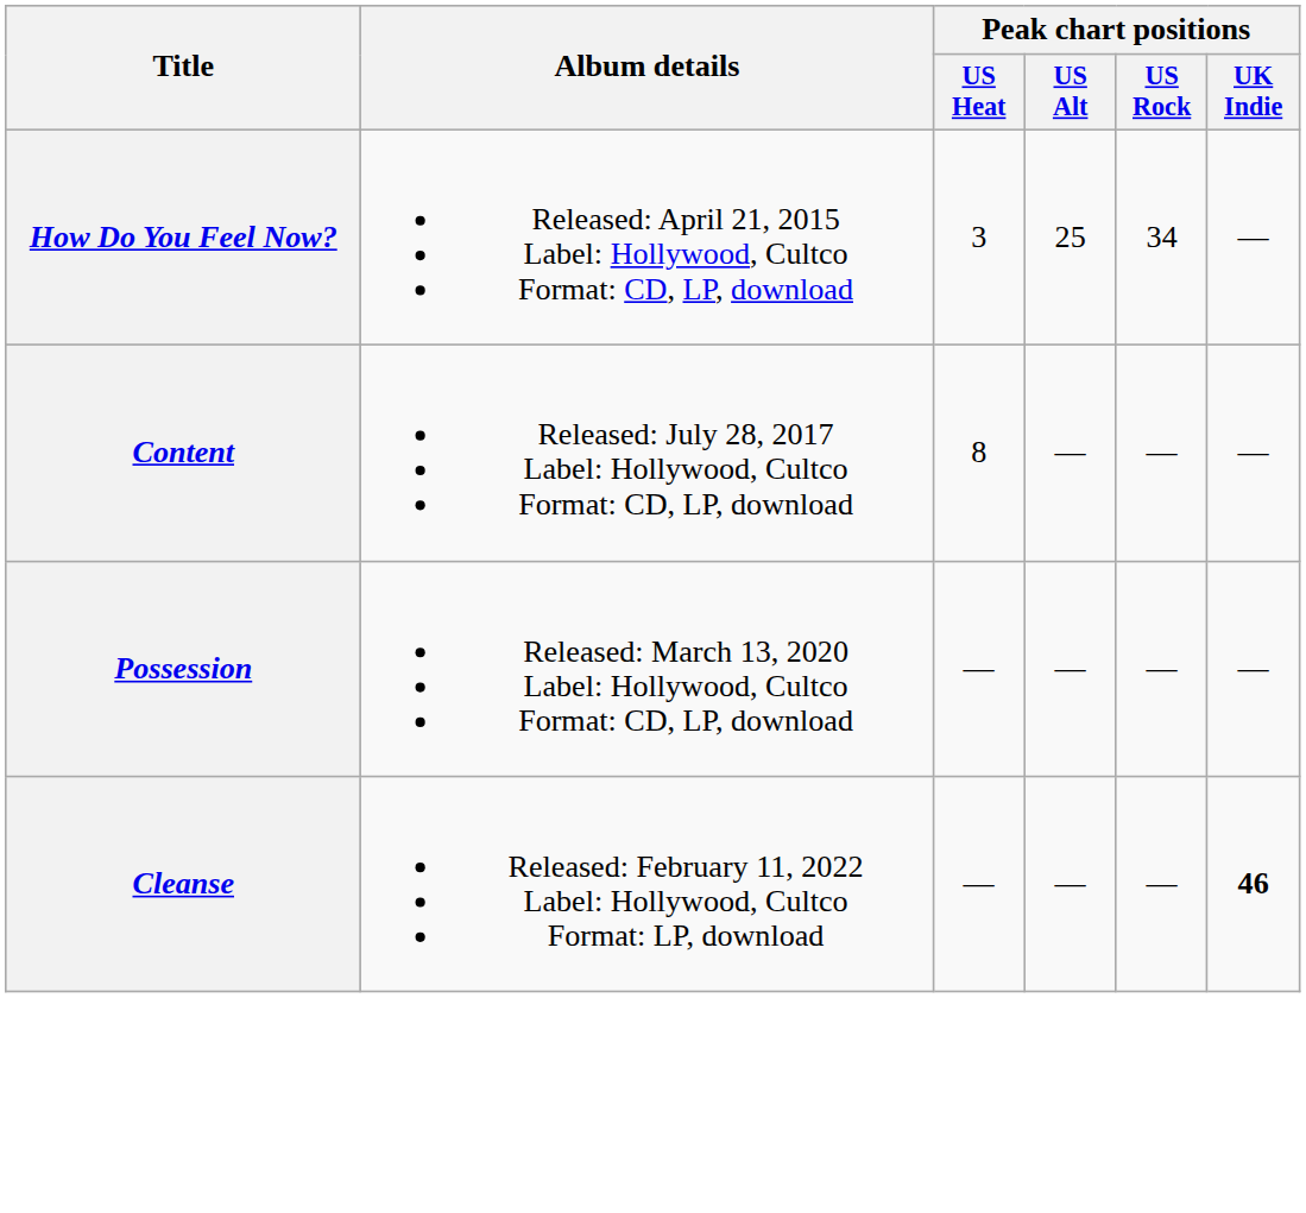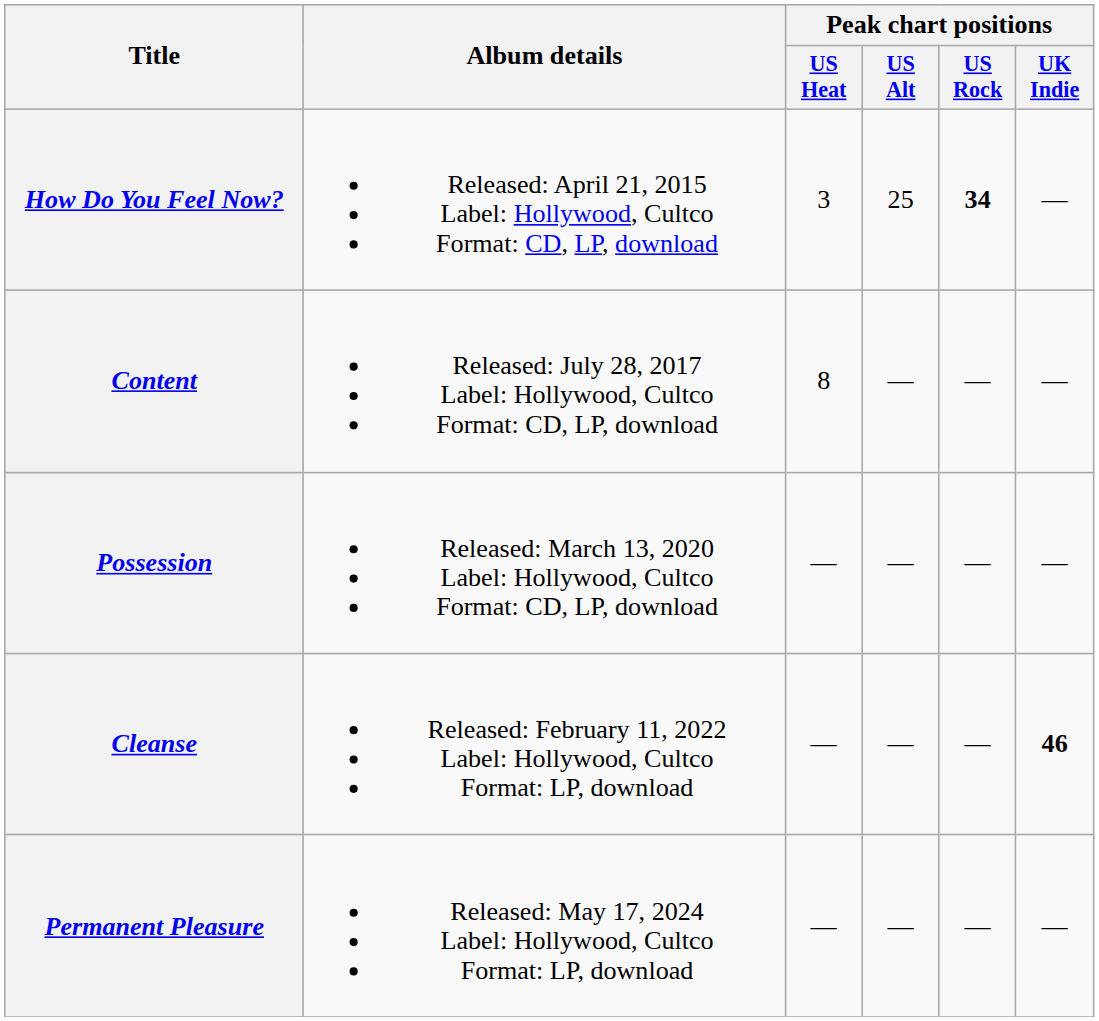How Do You Feel Now? | Peak chart positions / US Rock: normal -> bold
+ row: Permanent Pleasure | Released: May 17, 2024 Label: Hollywood, Cultco Format: LP, download | — | — | — | —
